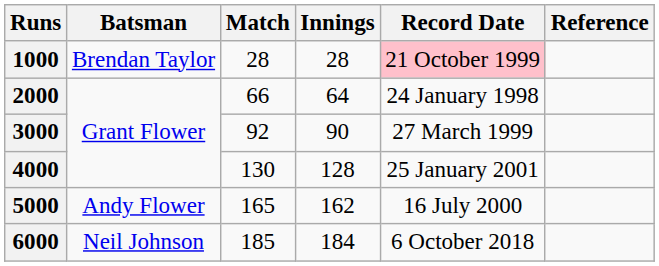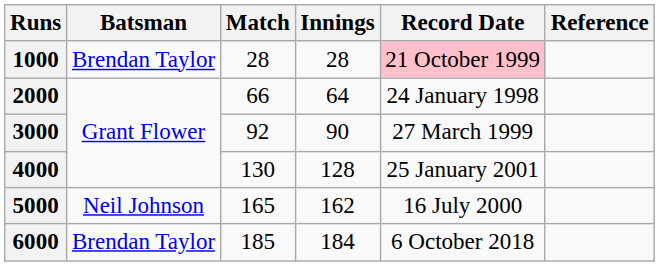5000 | Batsman: Andy Flower -> Neil Johnson
6000 | Batsman: Neil Johnson -> Brendan Taylor
